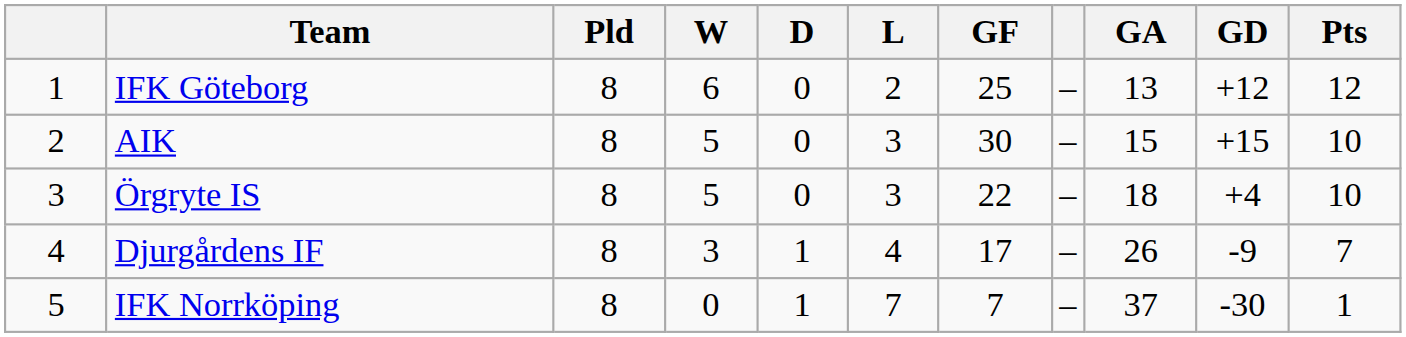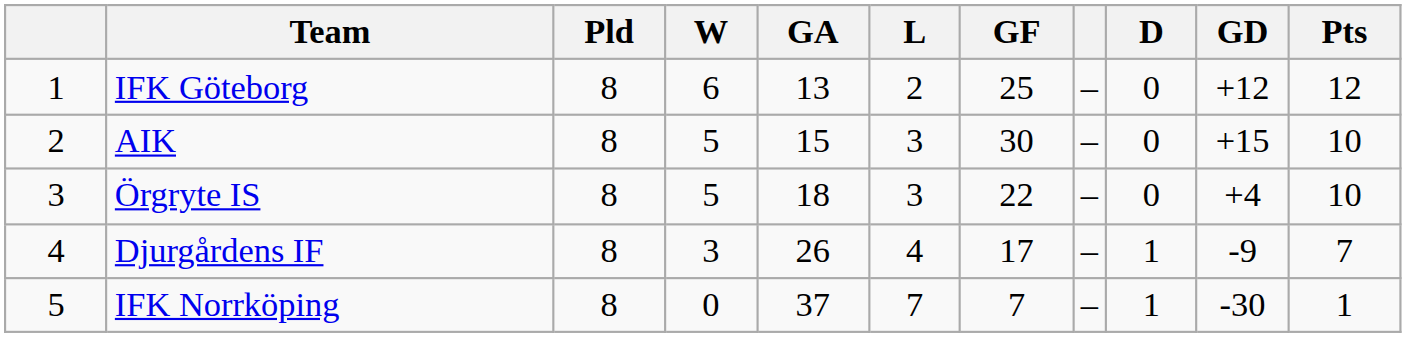columns swapped: D <-> GA
